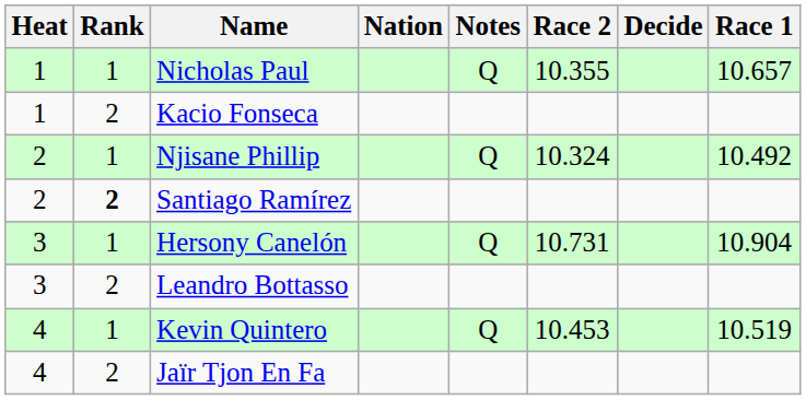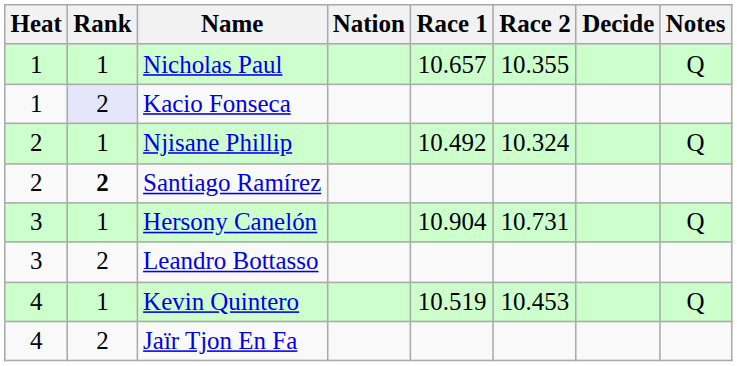columns swapped: Race 1 <-> Notes
Kacio Fonseca | Rank: no background -> lavender background
